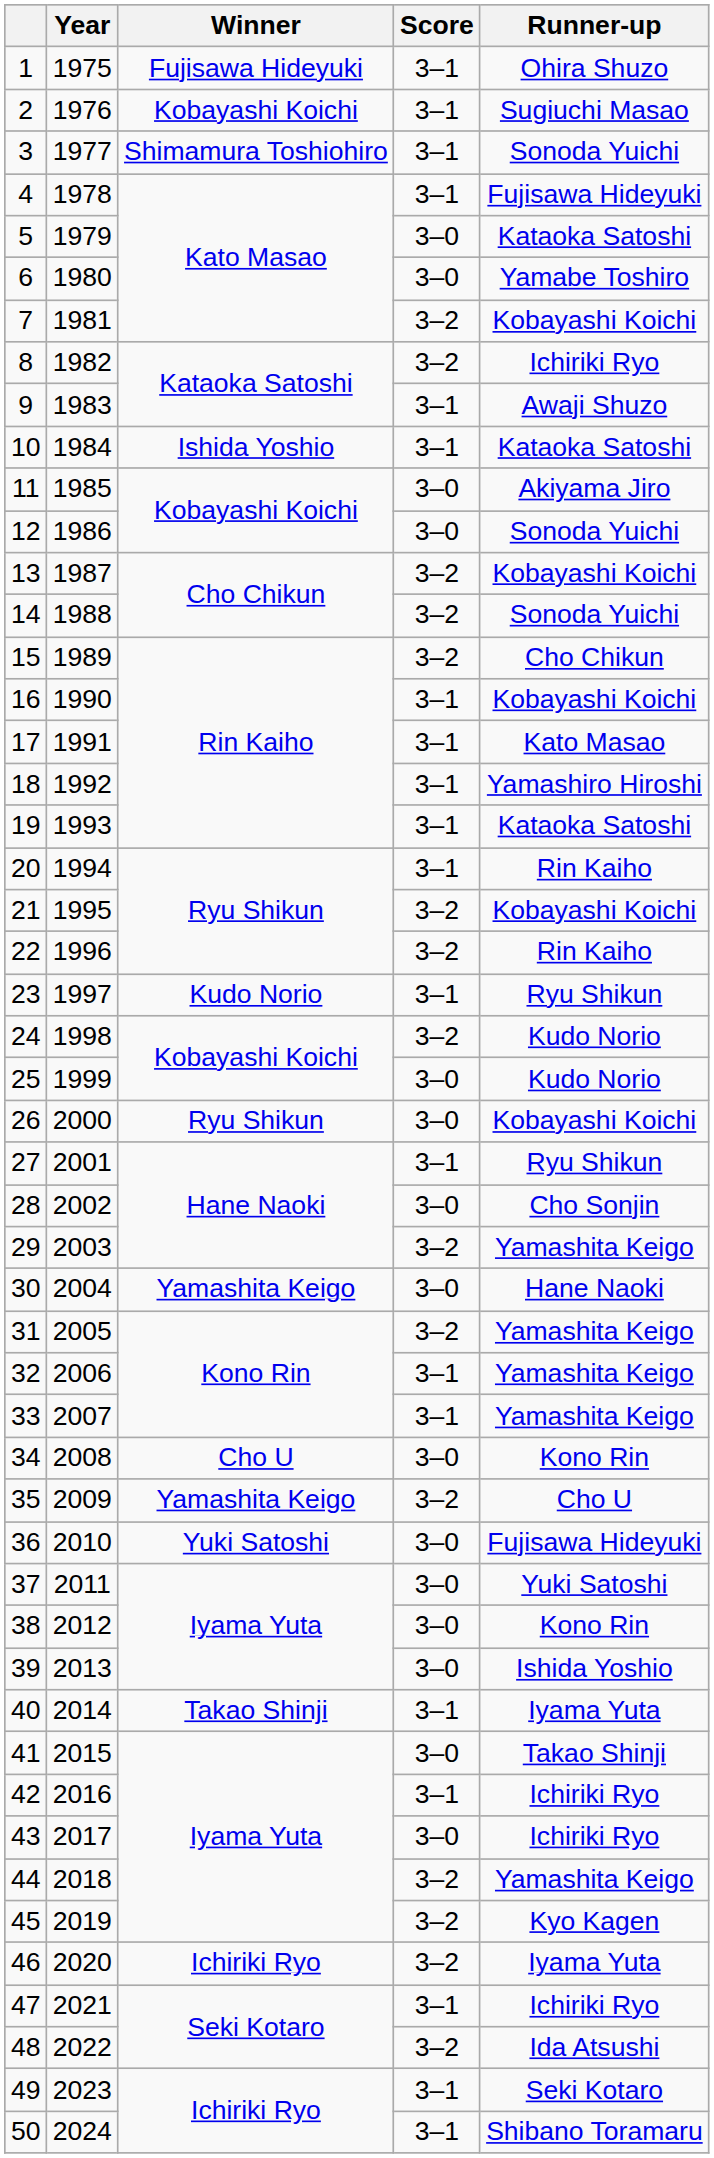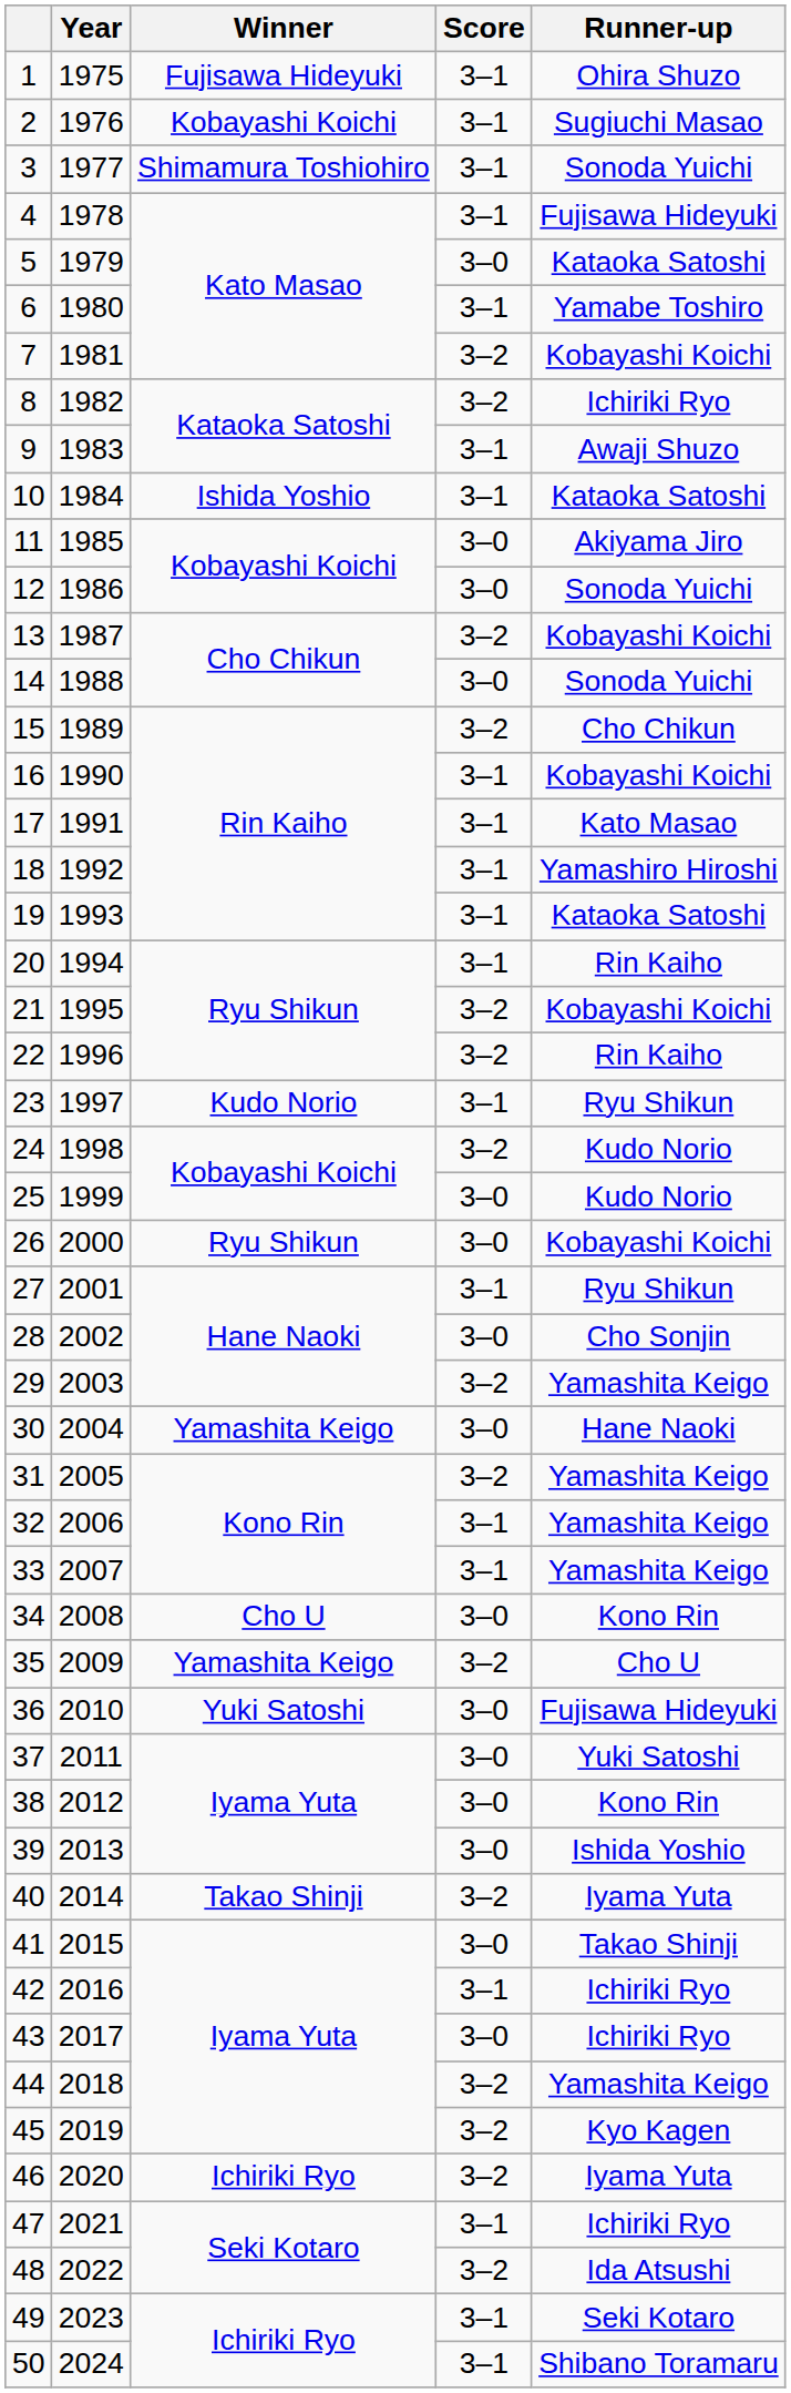6 | Score: 3–0 -> 3–1
14 | Score: 3–2 -> 3–0
40 | Score: 3–1 -> 3–2
